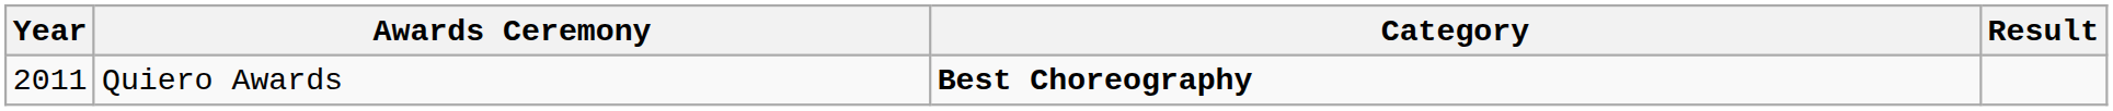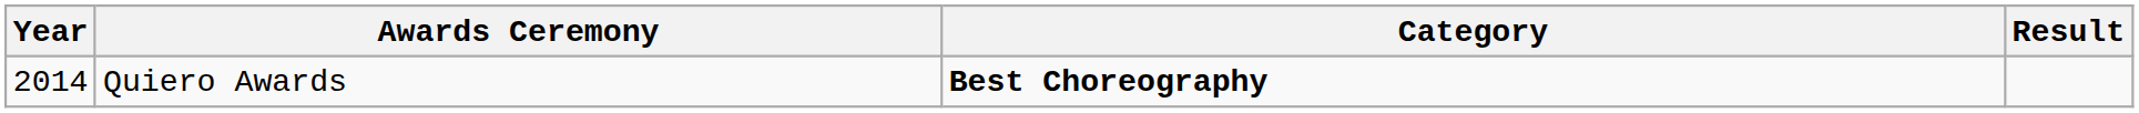Quiero Awards | Year: 2011 -> 2014
